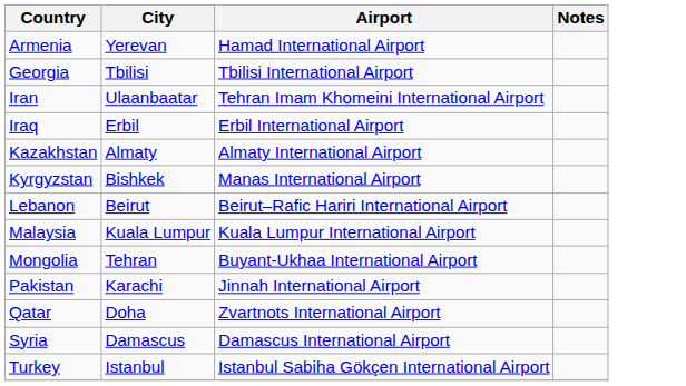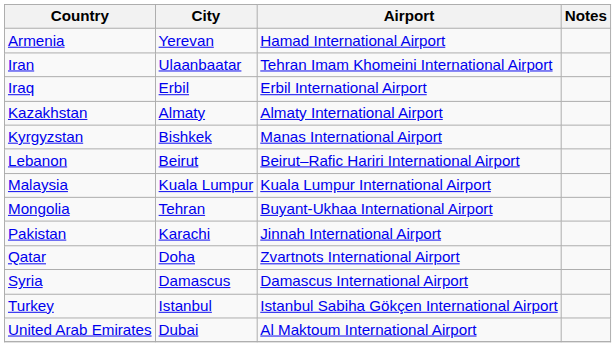- row: Georgia | Tbilisi | Tbilisi International Airport
+ row: United Arab Emirates | Dubai | Al Maktoum International Airport
